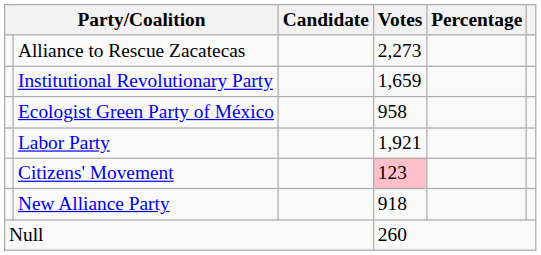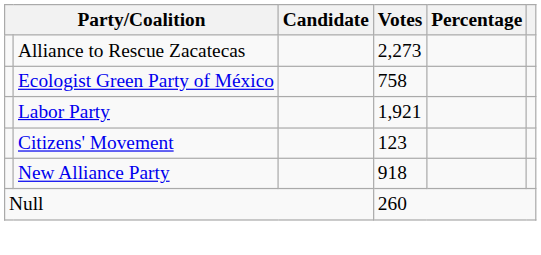- row: Institutional Revolutionary Party | 1,659
Ecologist Green Party of México | Votes: 958 -> 758
Citizens' Movement | Votes: pink background -> no background
